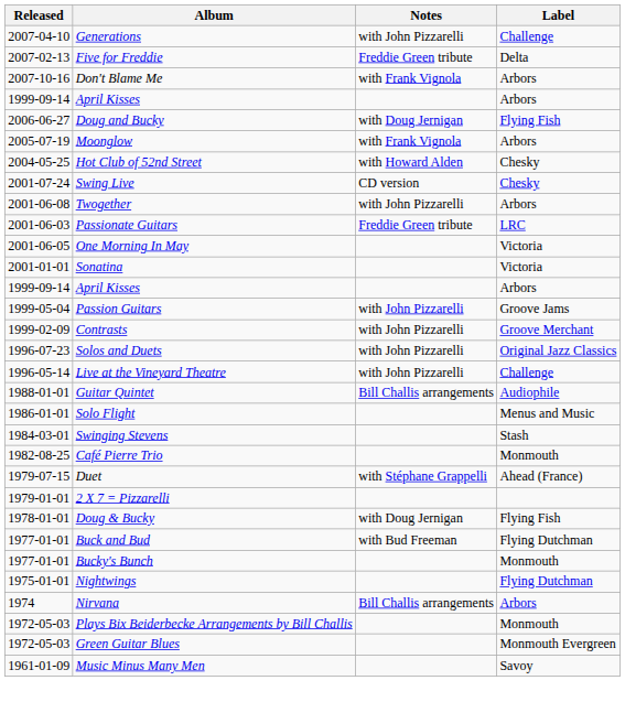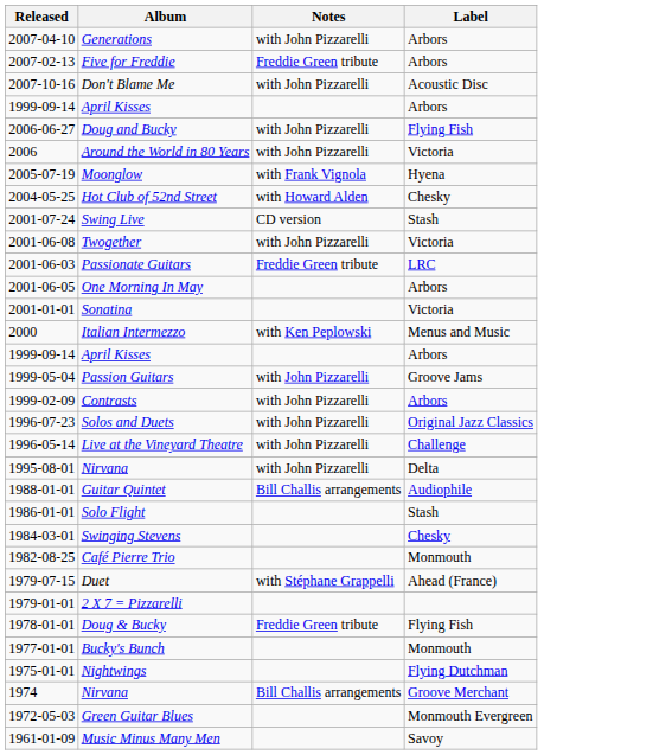Generations | Label: Challenge -> Arbors
Five for Freddie | Label: Delta -> Arbors
Don't Blame Me | Notes: with Frank Vignola -> with John Pizzarelli
Don't Blame Me | Label: Arbors -> Acoustic Disc
Doug and Bucky | Notes: with Doug Jernigan -> with John Pizzarelli
+ row: 2006 | Around the World in 80 Years | with John Pizzarelli | Victoria
Moonglow | Label: Arbors -> Hyena
Swing Live | Label: Chesky -> Stash
Twogether | Label: Arbors -> Victoria
One Morning In May | Label: Victoria -> Arbors
+ row: 2000 | Italian Intermezzo | with Ken Peplowski | Menus and Music
Contrasts | Label: Groove Merchant -> Arbors
+ row: 1995-08-01 | Nirvana | with John Pizzarelli | Delta
Solo Flight | Label: Menus and Music -> Stash
Swinging Stevens | Label: Stash -> Chesky
Doug & Bucky | Notes: with Doug Jernigan -> Freddie Green tribute
- row: 1977-01-01 | Buck and Bud | with Bud Freeman | Flying Dutchman
1974 / Nirvana | Label: Arbors -> Groove Merchant
- row: 1972-05-03 | Plays Bix Beiderbecke Arrangements by Bill Challis | Monmouth
